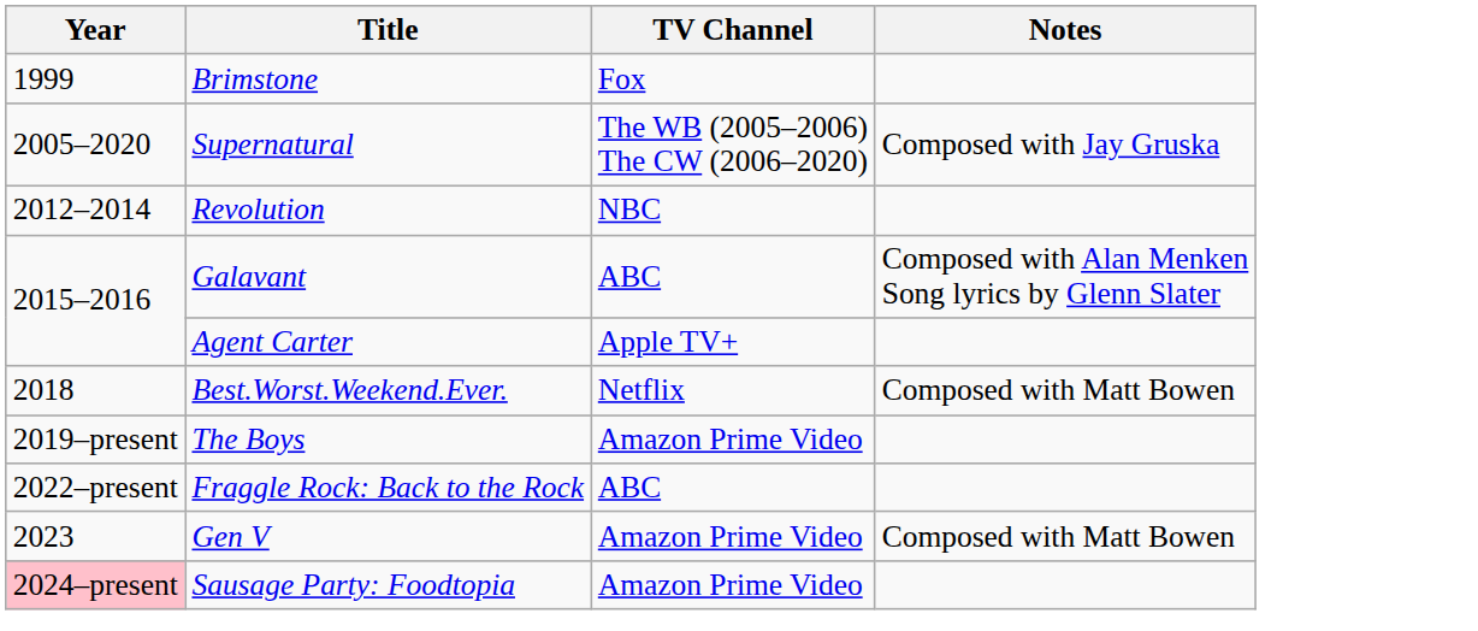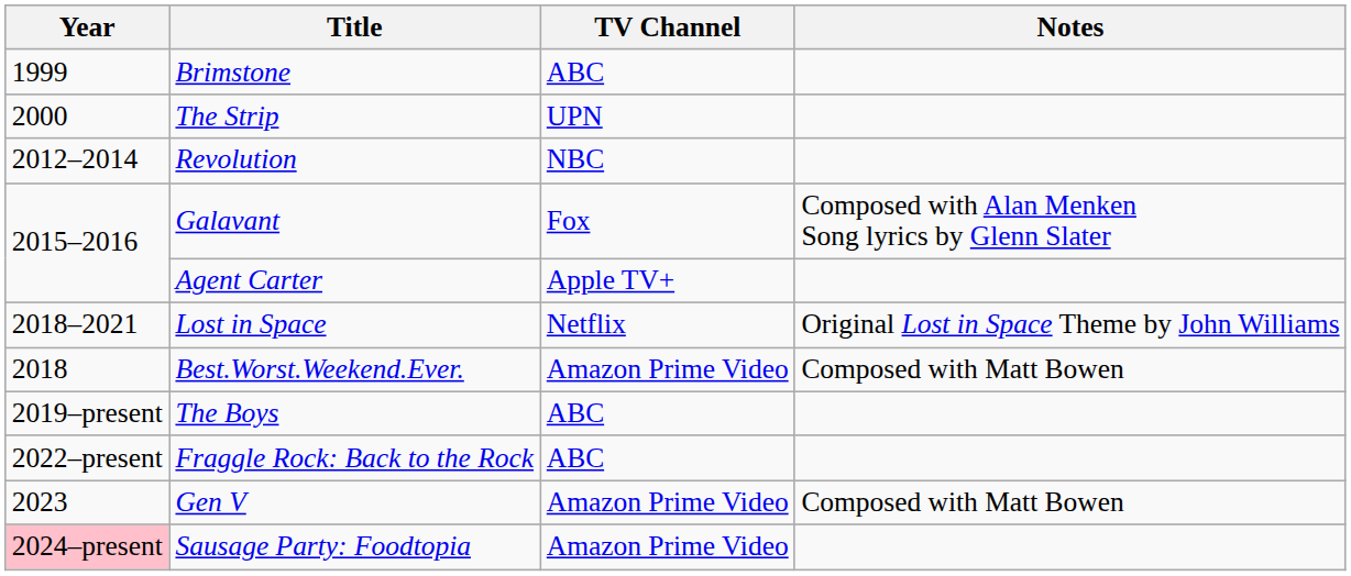Brimstone | TV Channel: Fox -> ABC
+ row: 2000 | The Strip | UPN
- row: 2005–2020 | Supernatural | The WB (2005–2006) The CW (2006–2020) | Composed with Jay Gruska
Galavant | TV Channel: ABC -> Fox
+ row: 2018–2021 | Lost in Space | Netflix | Original Lost in Space Theme by John Williams
Best.Worst.Weekend.Ever. | TV Channel: Netflix -> Amazon Prime Video
The Boys | TV Channel: Amazon Prime Video -> ABC
